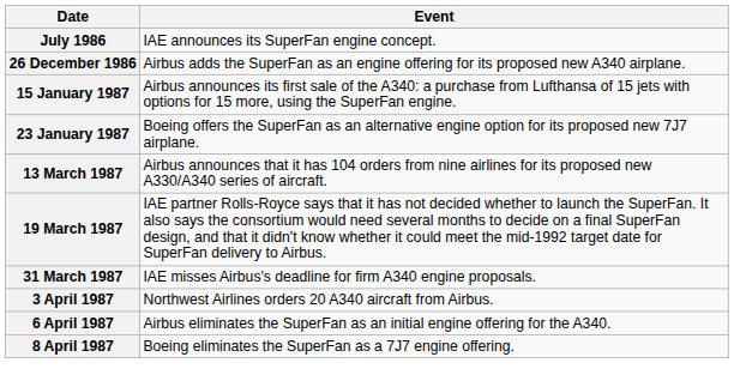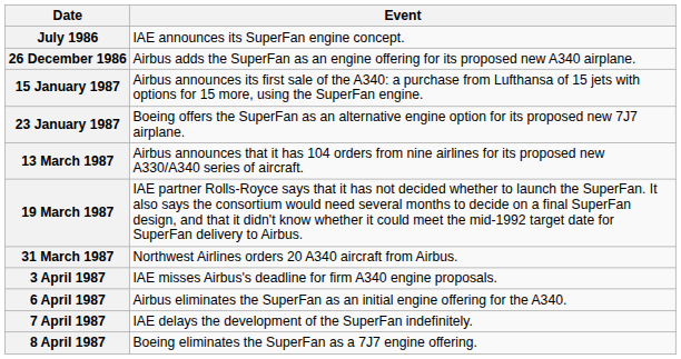31 March 1987 | Event: IAE misses Airbus's deadline for firm A340 engine proposals. -> Northwest Airlines orders 20 A340 aircraft from Airbus.
3 April 1987 | Event: Northwest Airlines orders 20 A340 aircraft from Airbus. -> IAE misses Airbus's deadline for firm A340 engine proposals.
+ row: 7 April 1987 | IAE delays the development of the SuperFan indefinitely.
